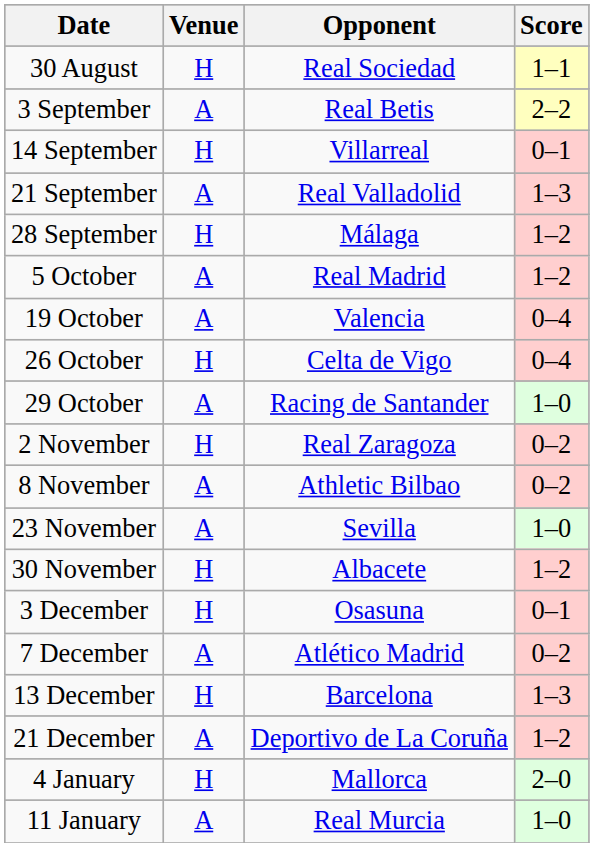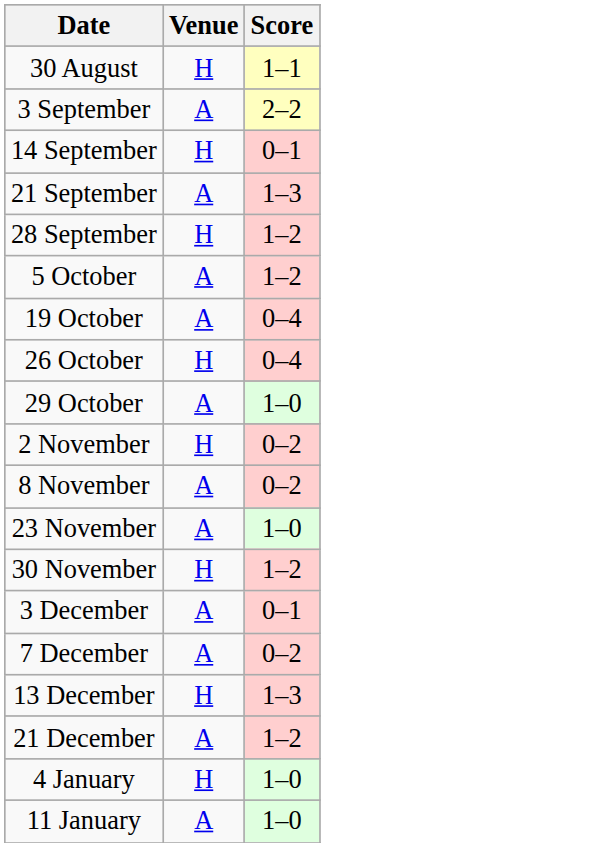- column: Opponent | Real Sociedad | Real Betis | Villarreal | Real Valladolid | Málaga | Real Madrid | Valencia | Celta de Vigo | Racing de Santander | Real Zaragoza | Athletic Bilbao | Sevilla | Albacete | Osasuna | Atlético Madrid | Barcelona | Deportivo de La Coruña | Mallorca | Real Murcia
3 December | Venue: H -> A
4 January | Score: 2–0 -> 1–0
